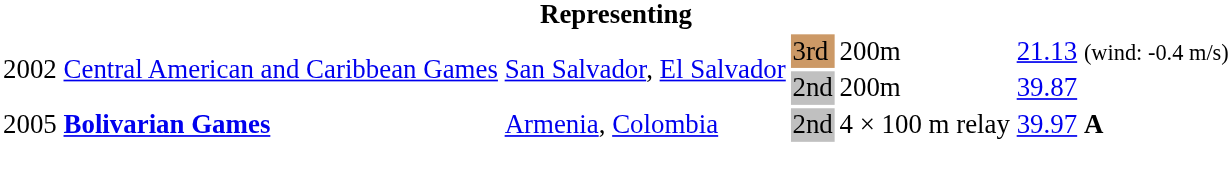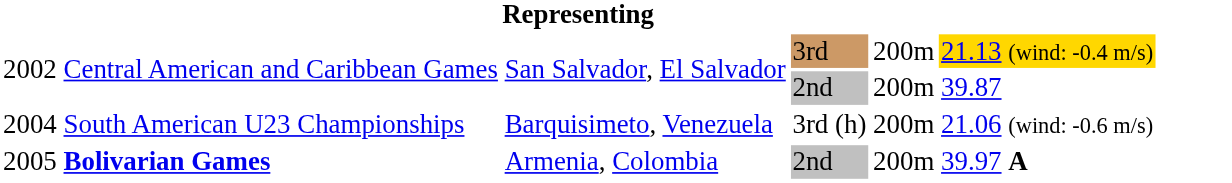2002 / 3rd | column 6: no background -> gold background
+ row: 2004 | South American U23 Championships | Barquisimeto, Venezuela | 3rd (h) | 200m | 21.06 (wind: -0.6 m/s)
2005 | column 5: 4 × 100 m relay -> 200m
